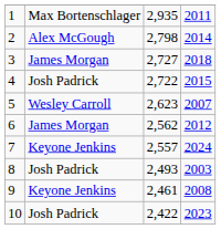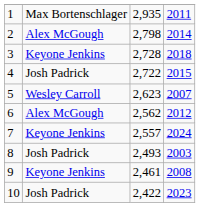3 | column 2: James Morgan -> Keyone Jenkins
3 | column 3: 2,727 -> 2,728
6 | column 2: James Morgan -> Alex McGough
